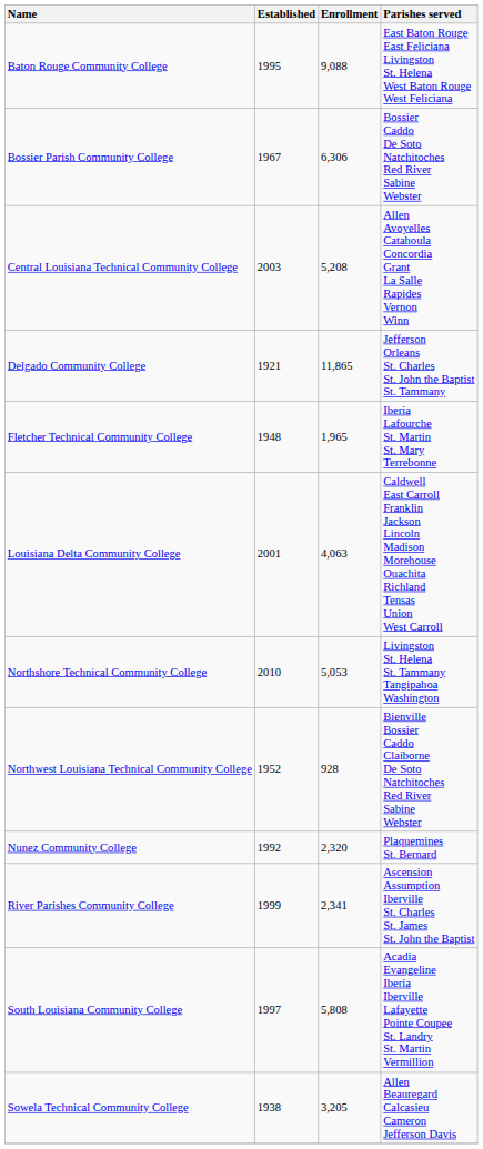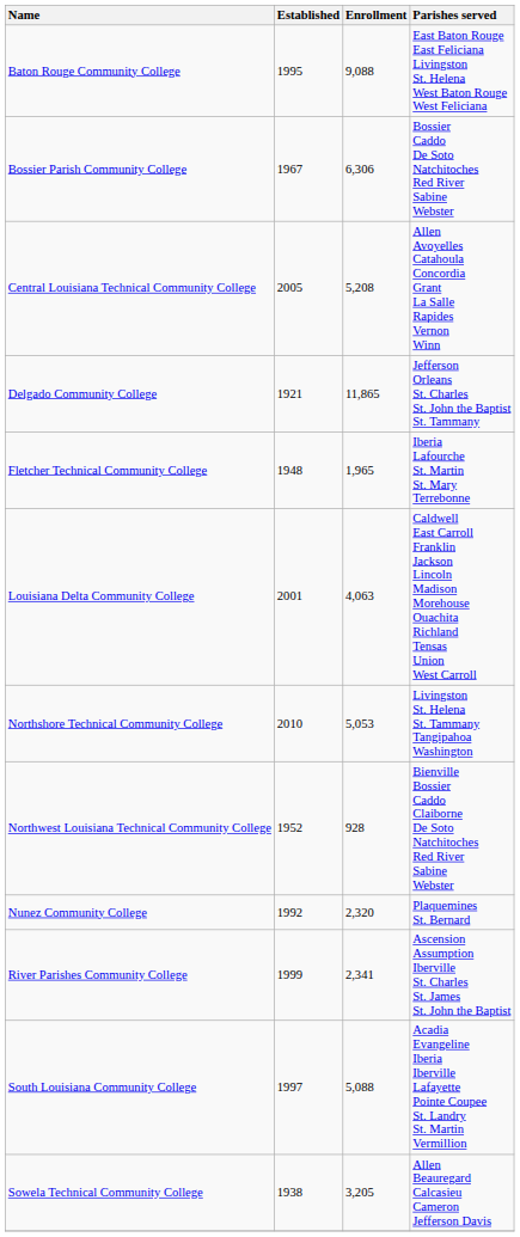Central Louisiana Technical Community College | Established: 2003 -> 2005
South Louisiana Community College | Enrollment: 5,808 -> 5,088
